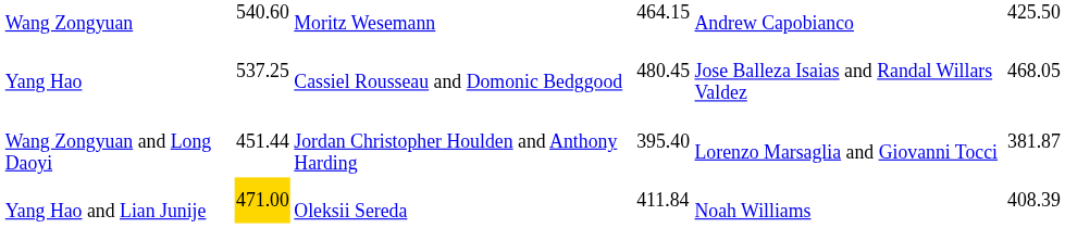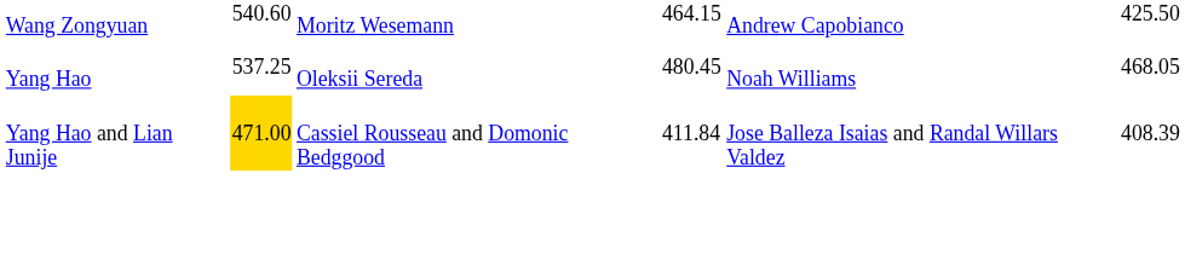Yang Hao | column 4: Cassiel Rousseau and Domonic Bedggood -> Oleksii Sereda
Yang Hao | column 6: Jose Balleza Isaias and Randal Willars Valdez -> Noah Williams
- row: Wang Zongyuan and Long Daoyi | 451.44 | Jordan Christopher Houlden and Anthony Harding | 395.40 | Lorenzo Marsaglia and Giovanni Tocci | 381.87
Yang Hao and Lian Junije | column 4: Oleksii Sereda -> Cassiel Rousseau and Domonic Bedggood
Yang Hao and Lian Junije | column 6: Noah Williams -> Jose Balleza Isaias and Randal Willars Valdez
